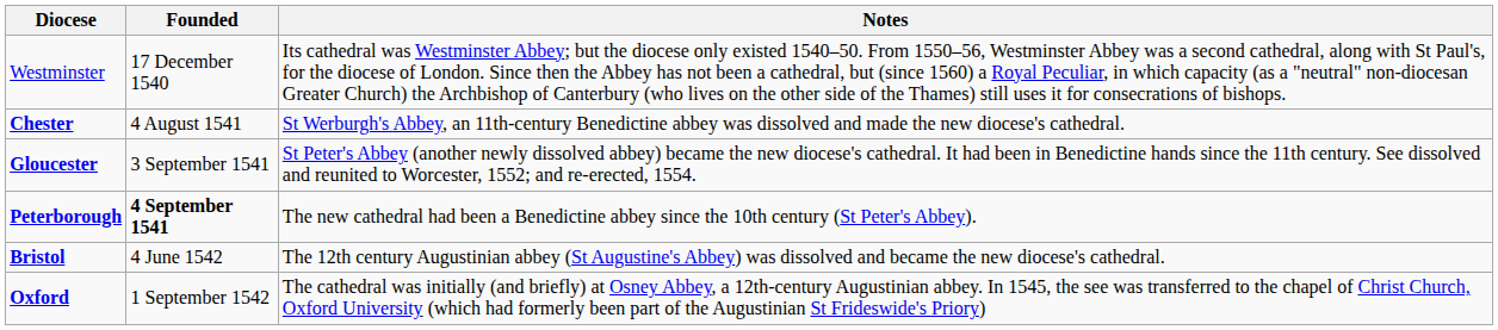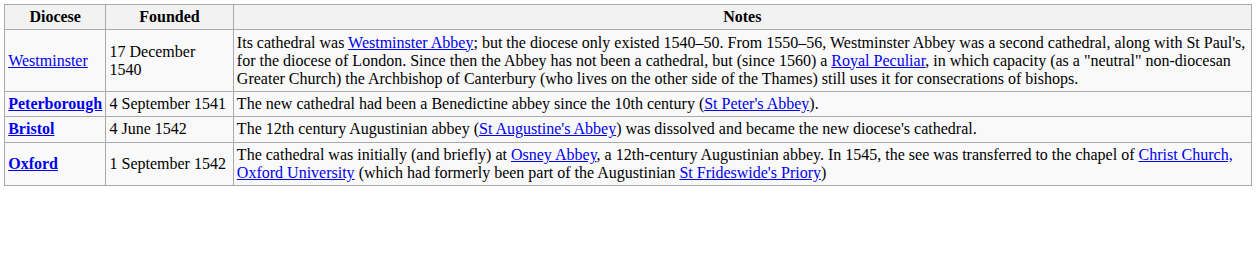- row: Chester | 4 August 1541 | St Werburgh's Abbey, an 11th-century Benedictine abbey was dissolved and made the new diocese's cathedral.
- row: Gloucester | 3 September 1541 | St Peter's Abbey (another newly dissolved abbey) became the new diocese's cathedral. It had been in Benedictine hands since the 11th century. See dissolved and reunited to Worcester, 1552; and re-erected, 1554.
Peterborough | Founded: bold -> normal
